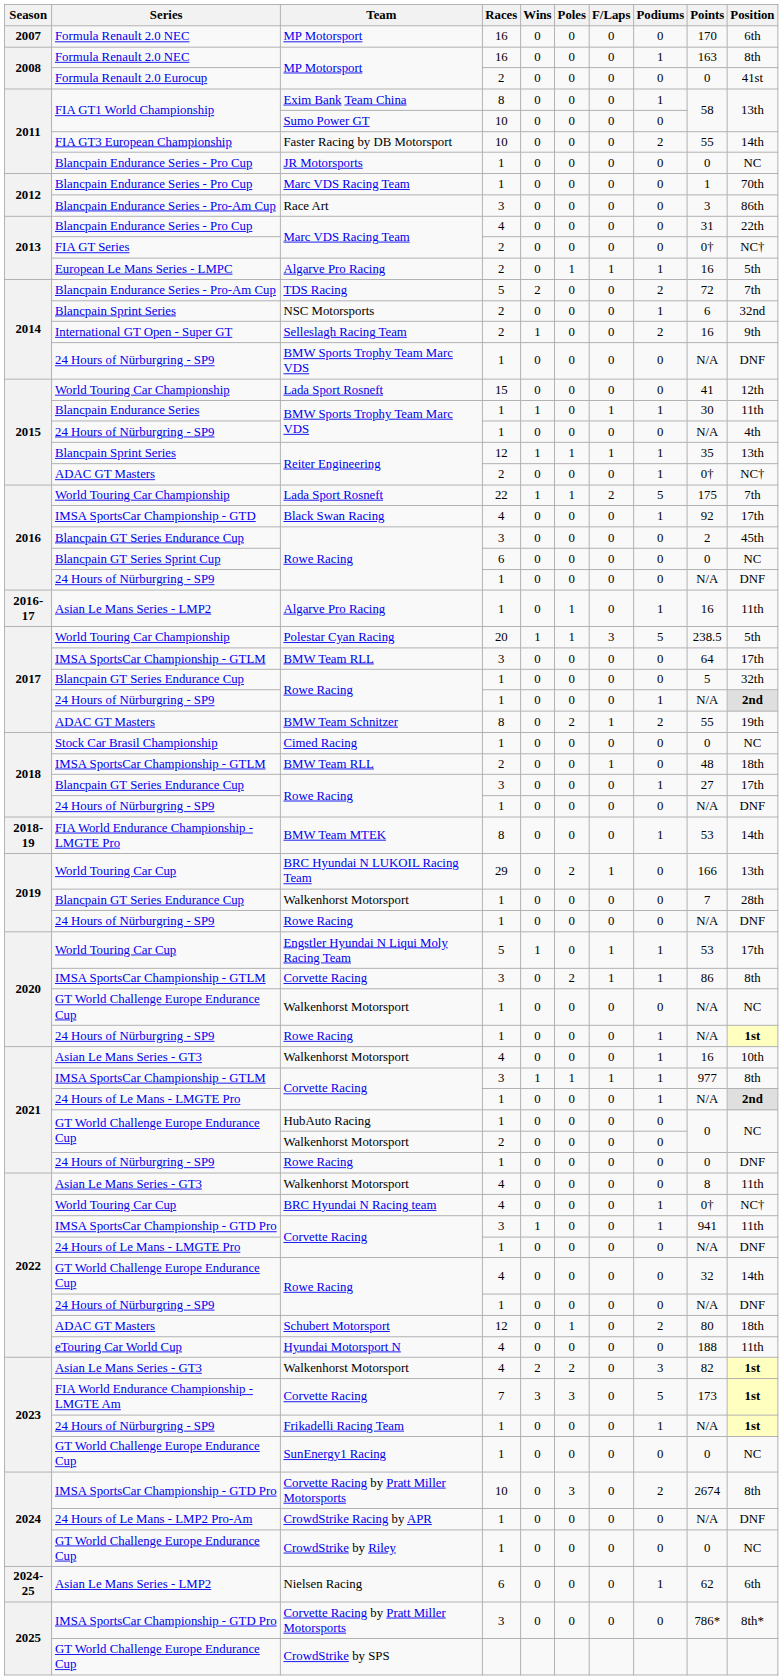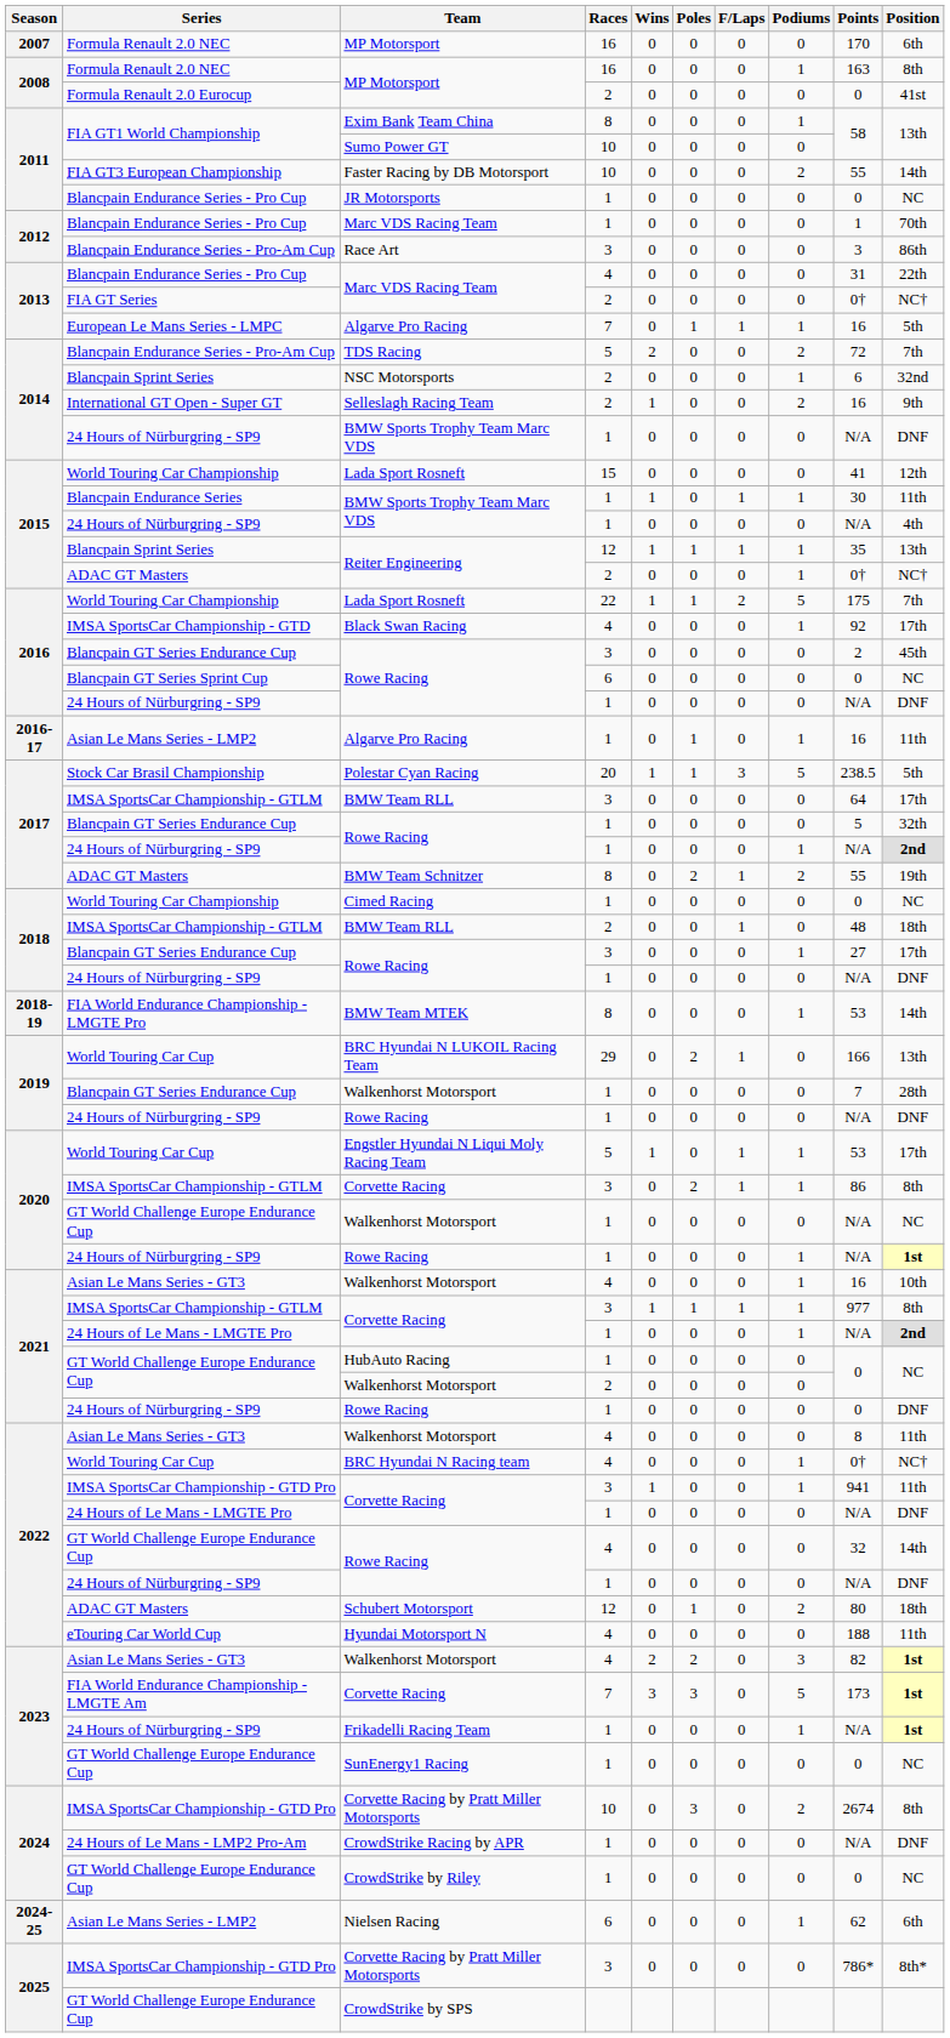2013 / Algarve Pro Racing | Races: 2 -> 7
Polestar Cyan Racing | Series: World Touring Car Championship -> Stock Car Brasil Championship
Cimed Racing | Series: Stock Car Brasil Championship -> World Touring Car Championship
